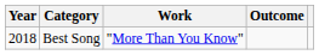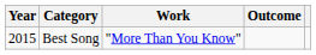Best Song | Year: 2018 -> 2015
